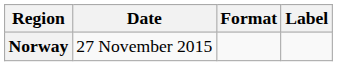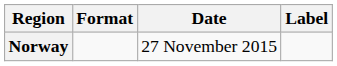columns swapped: Date <-> Format
